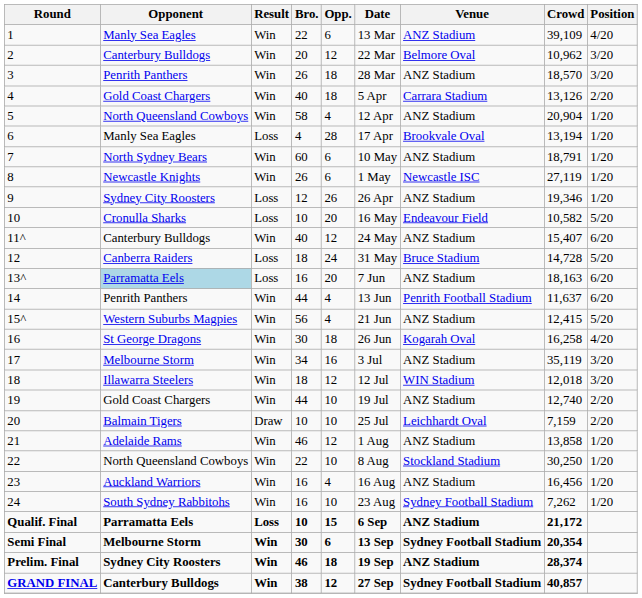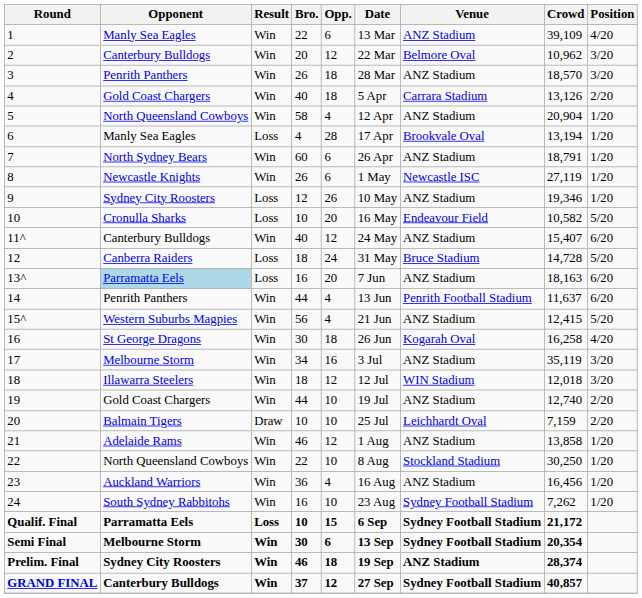7 | Date: 10 May -> 26 Apr
9 | Date: 26 Apr -> 10 May
23 | Bro.: 16 -> 36
Qualif. Final | Venue: ANZ Stadium -> Sydney Football Stadium
GRAND FINAL | Bro.: 38 -> 37
